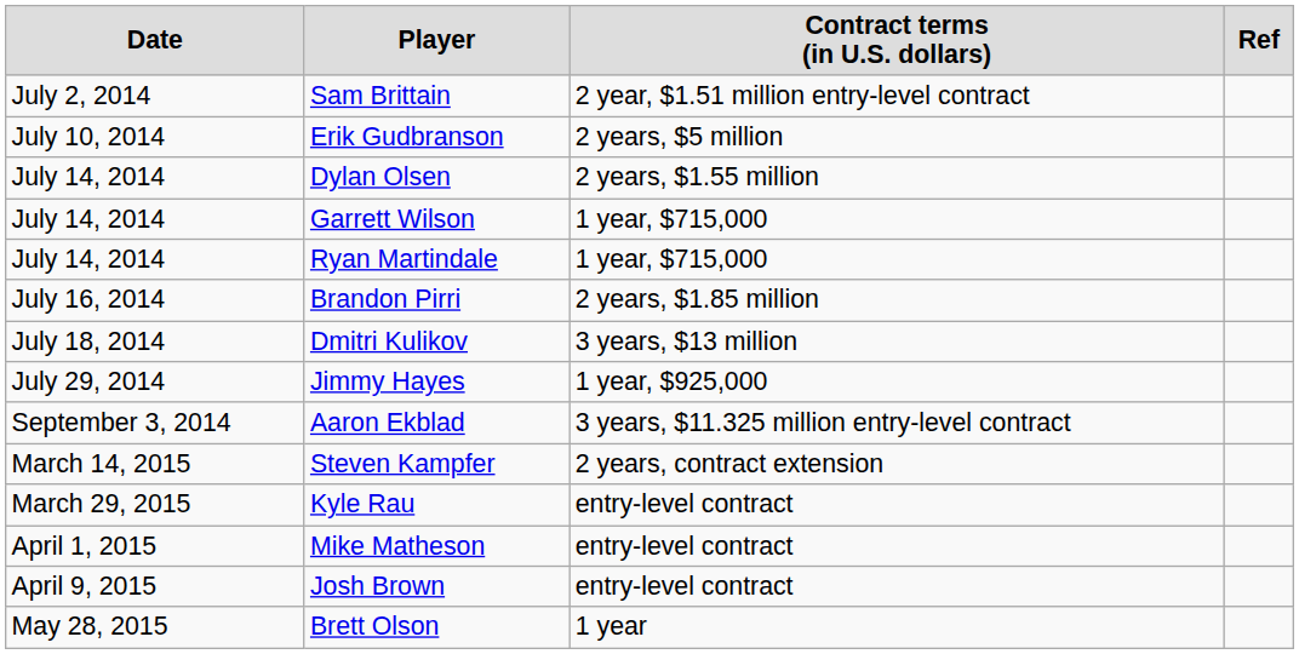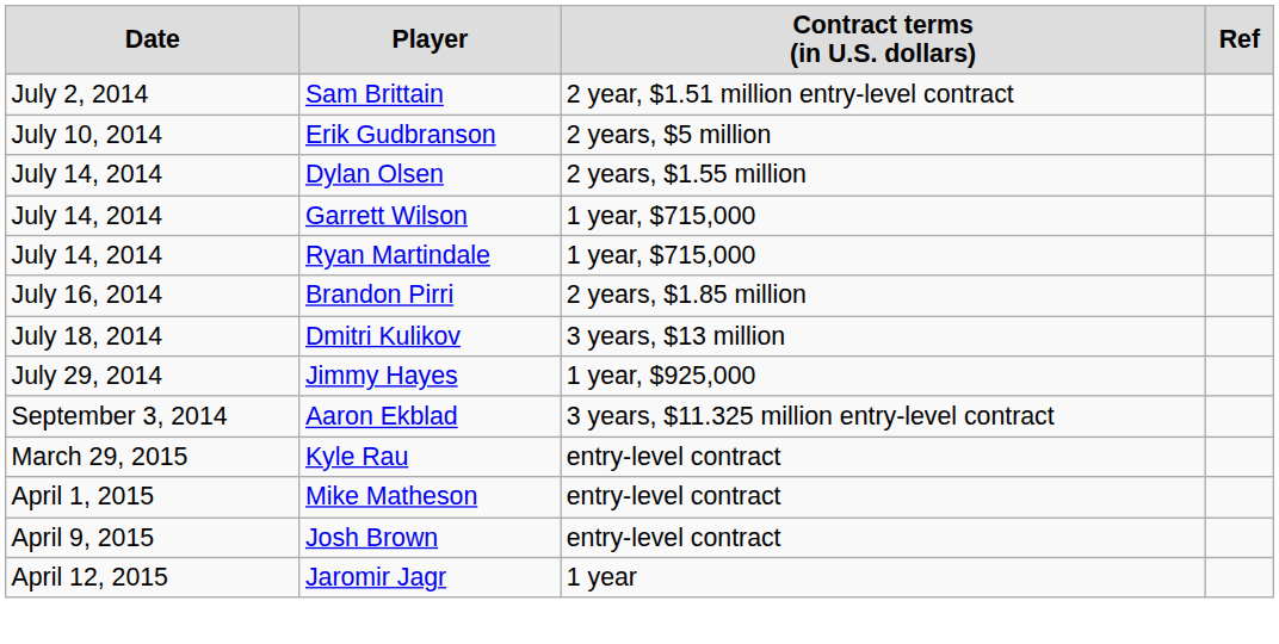- row: March 14, 2015 | Steven Kampfer | 2 years, contract extension
+ row: April 12, 2015 | Jaromir Jagr | 1 year
- row: May 28, 2015 | Brett Olson | 1 year
